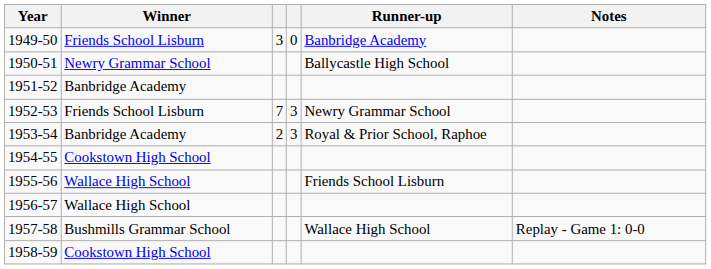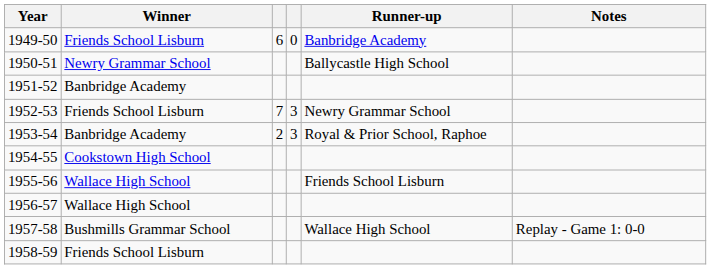1949-50 | column 3: 3 -> 6
1958-59 | Winner: Cookstown High School -> Friends School Lisburn
